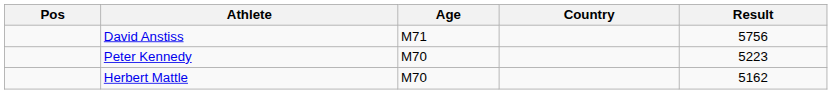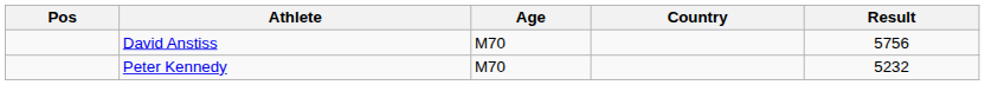David Anstiss | Age: M71 -> M70
Peter Kennedy | Result: 5223 -> 5232
- row: Herbert Mattle | M70 | 5162
